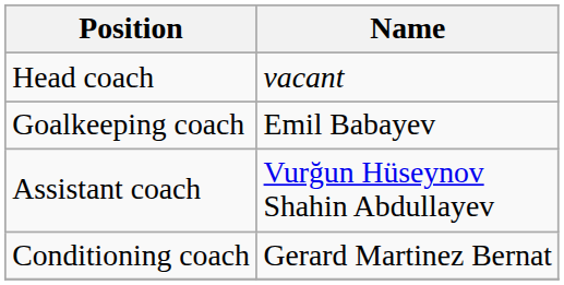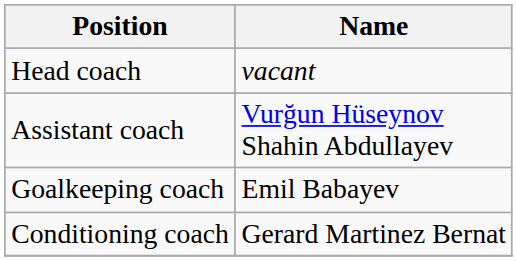rows swapped: Assistant coach <-> Goalkeeping coach
